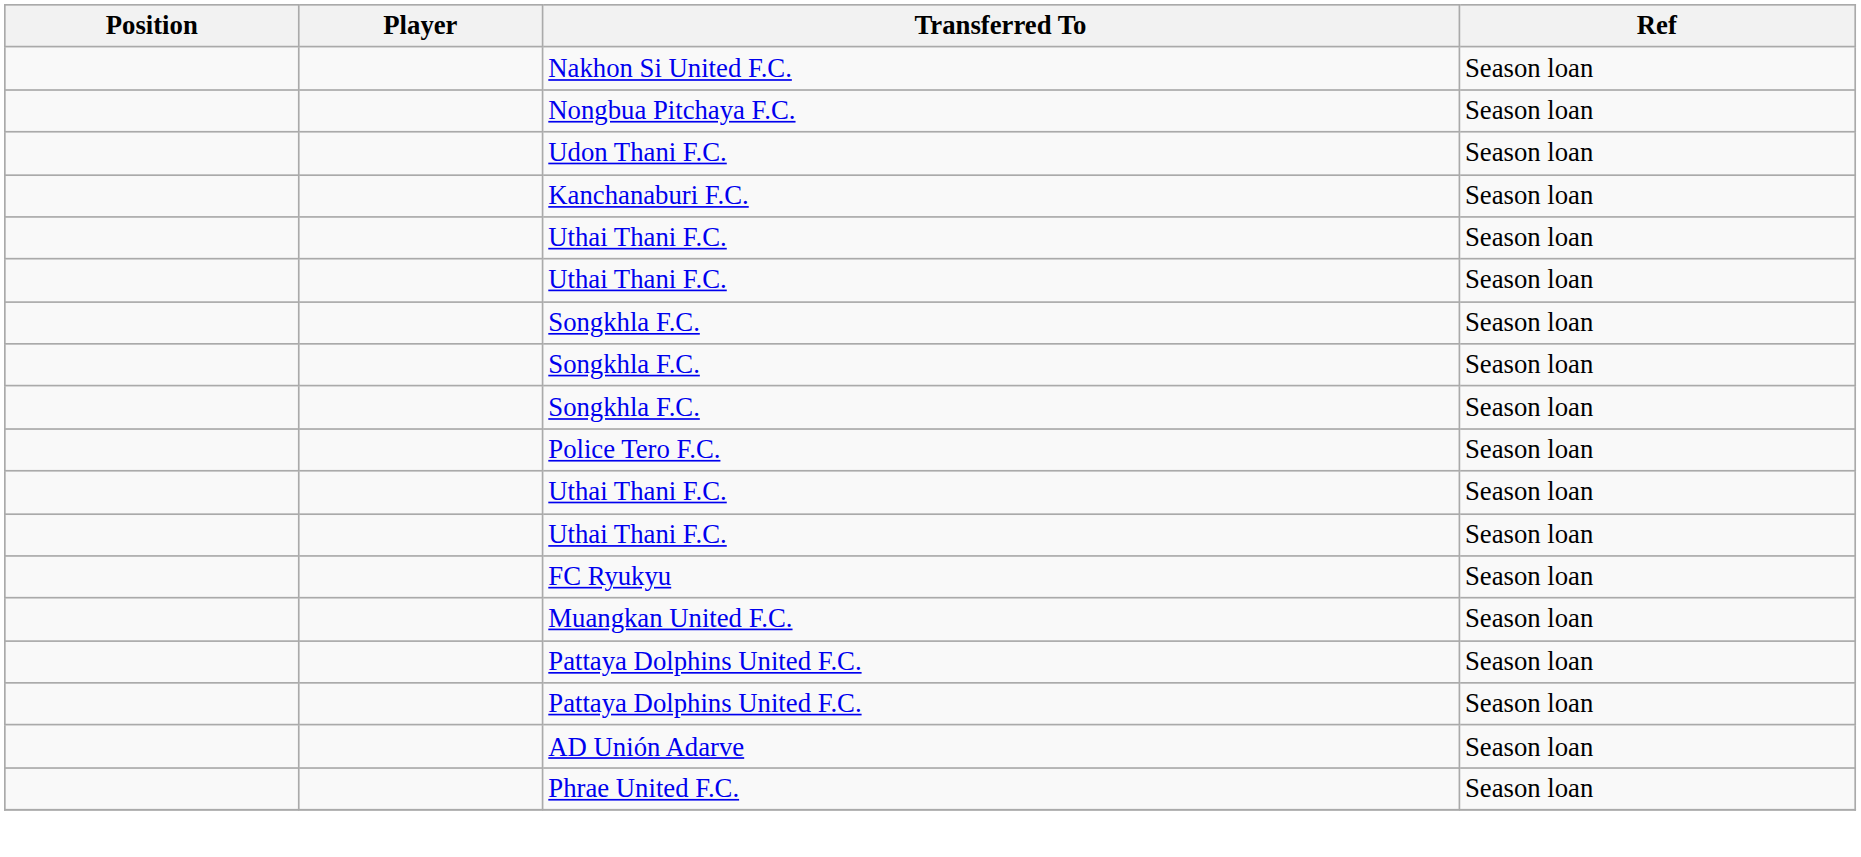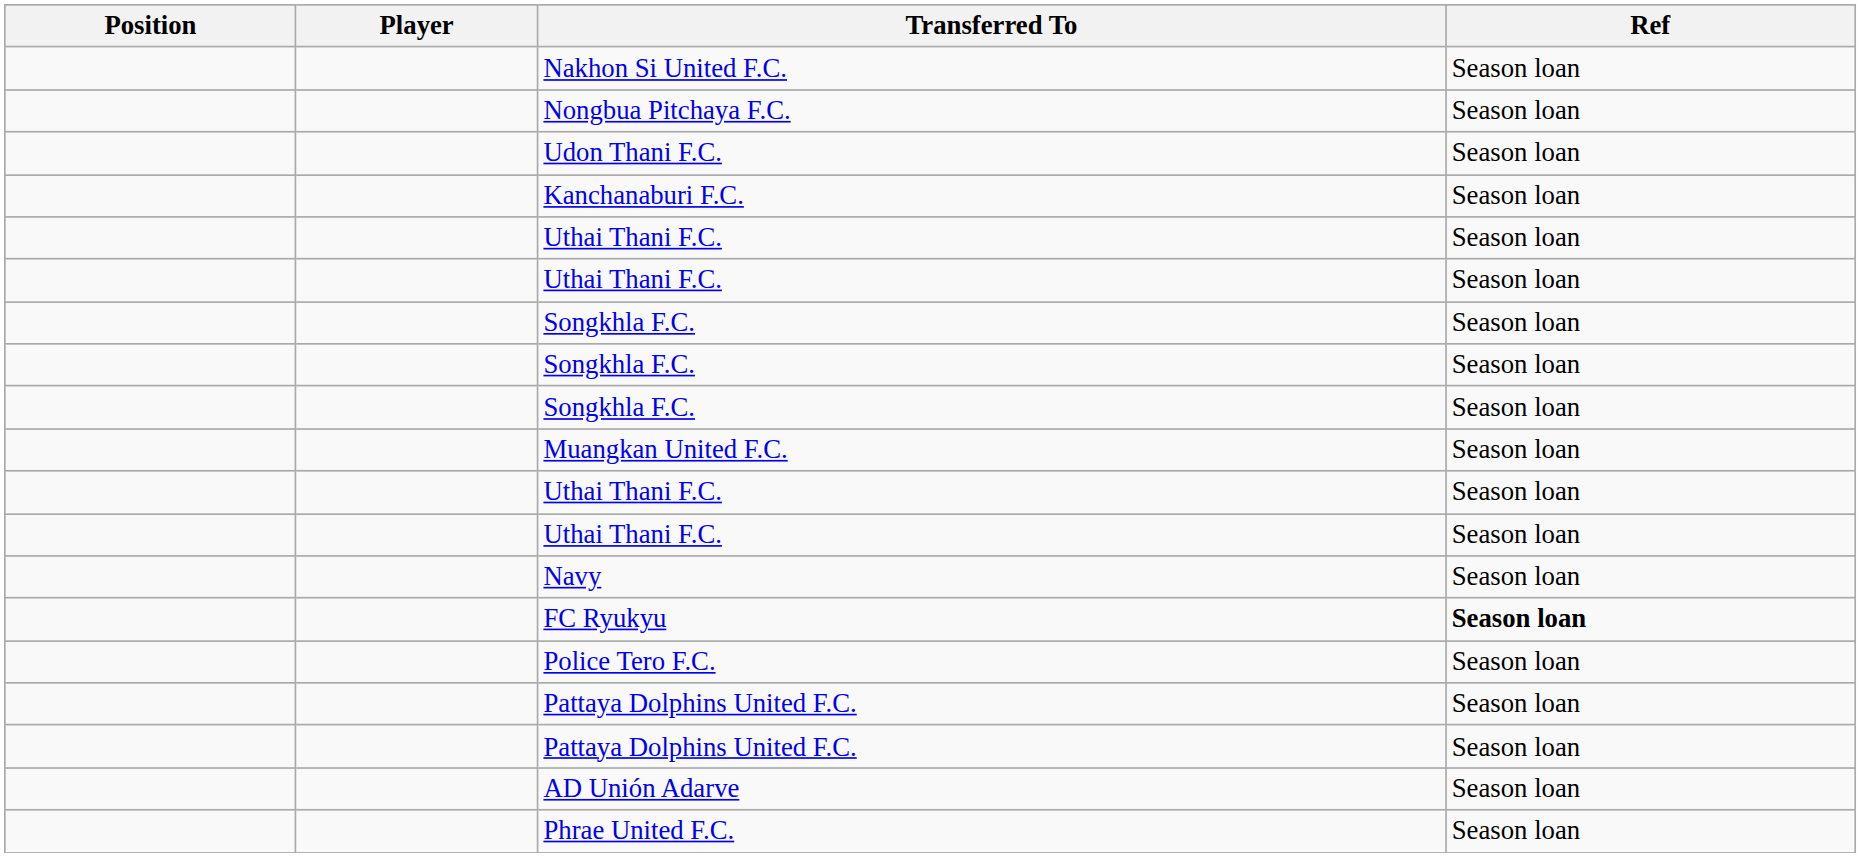rows swapped: Muangkan United F.C. <-> Police Tero F.C.
+ row: Navy | Season loan
FC Ryukyu | Ref: normal -> bold
